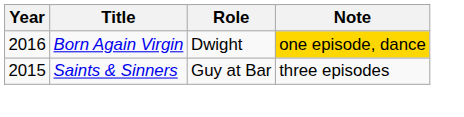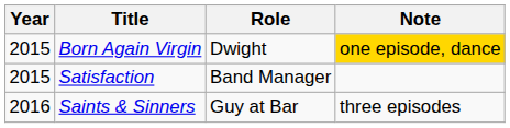Born Again Virgin | Year: 2016 -> 2015
+ row: 2015 | Satisfaction | Band Manager
Saints & Sinners | Year: 2015 -> 2016
